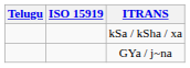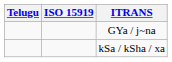rows swapped: kSa / kSha / xa <-> GYa / j~na
